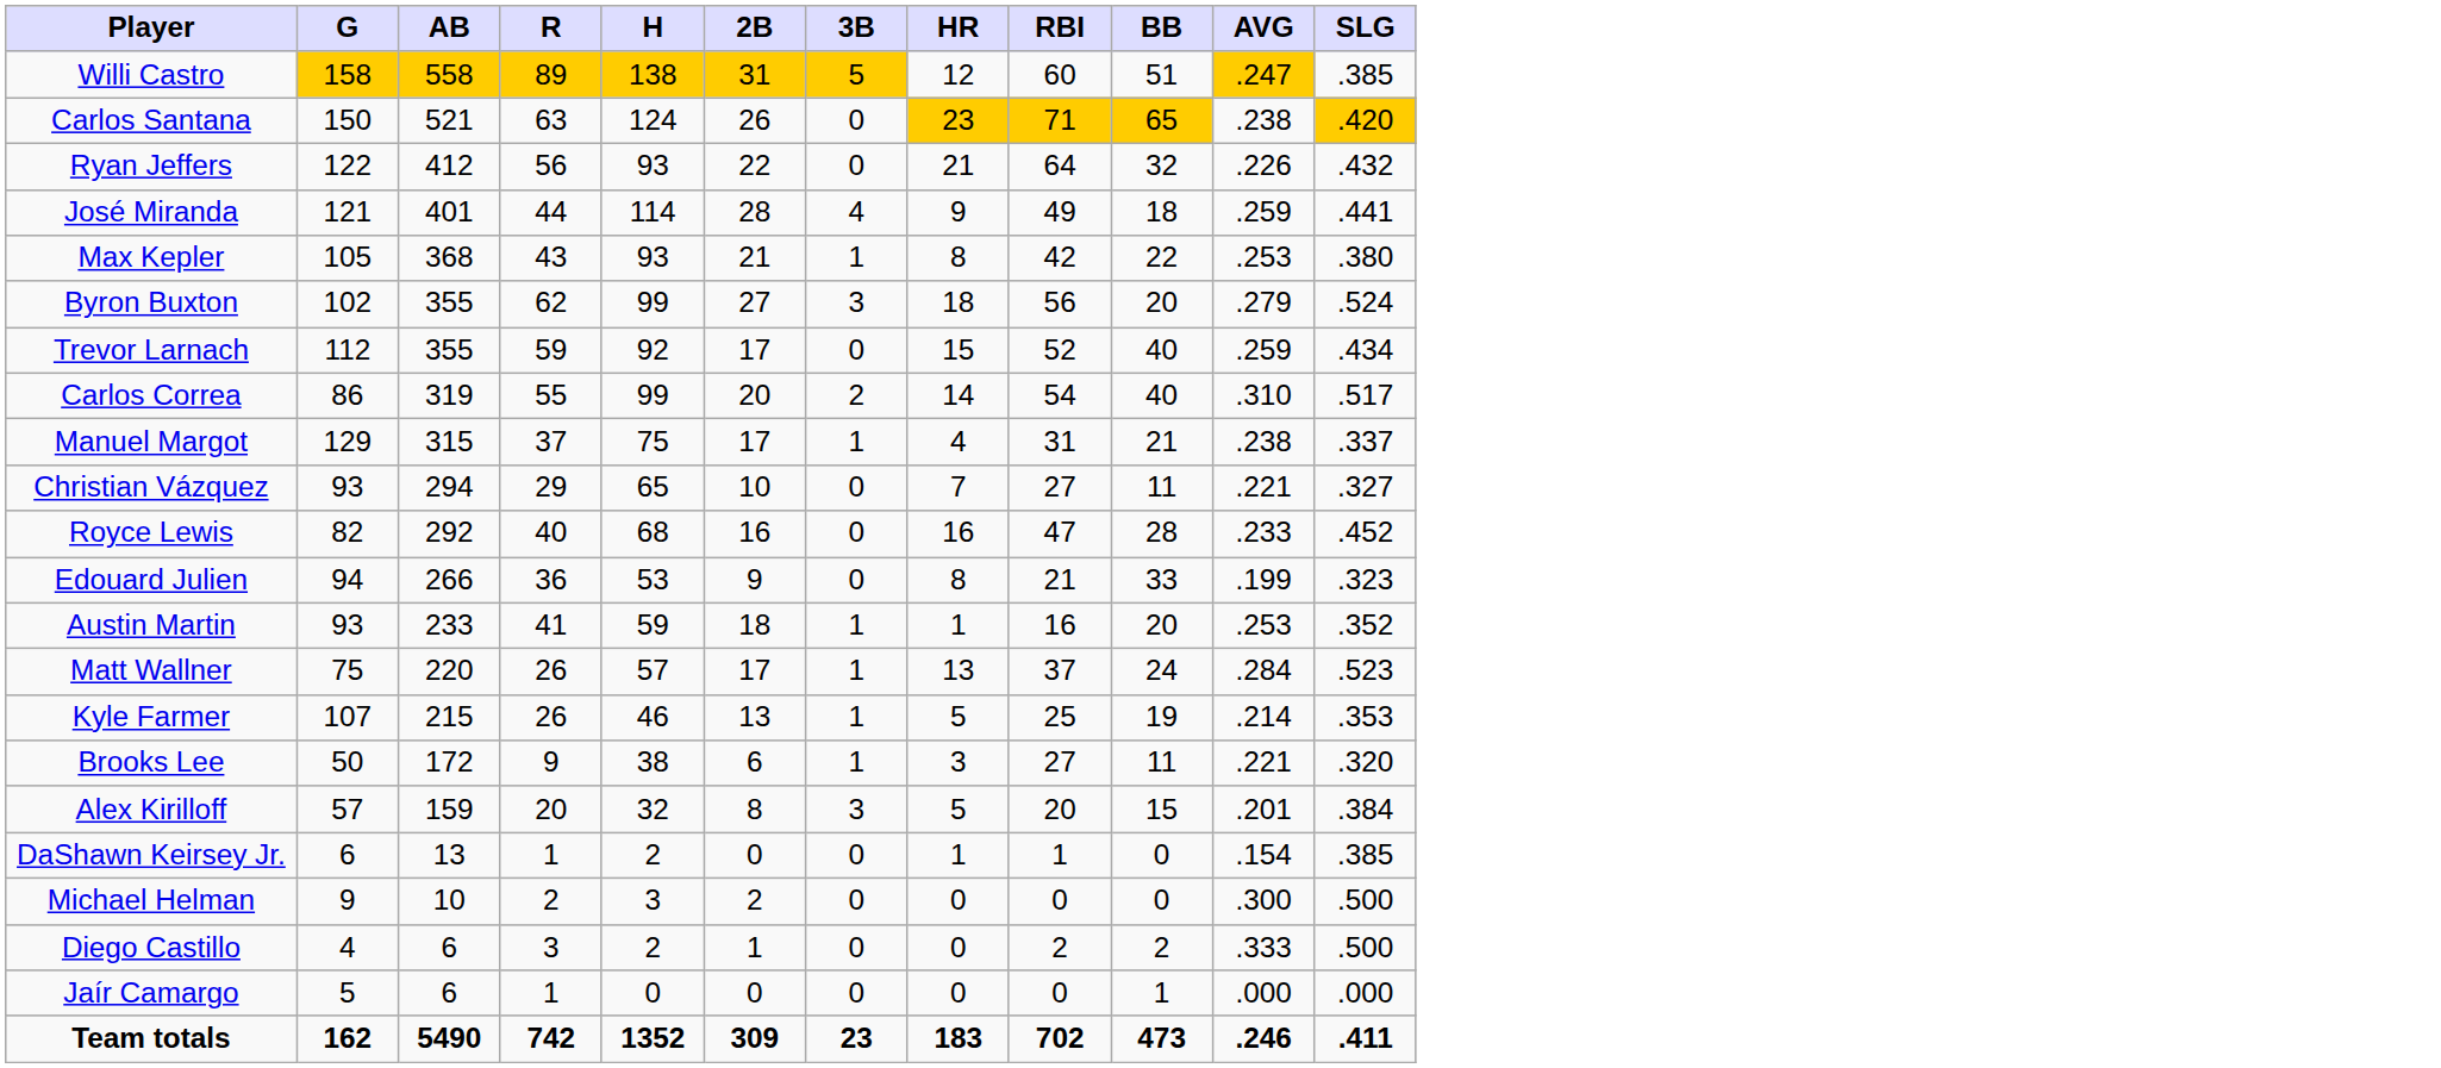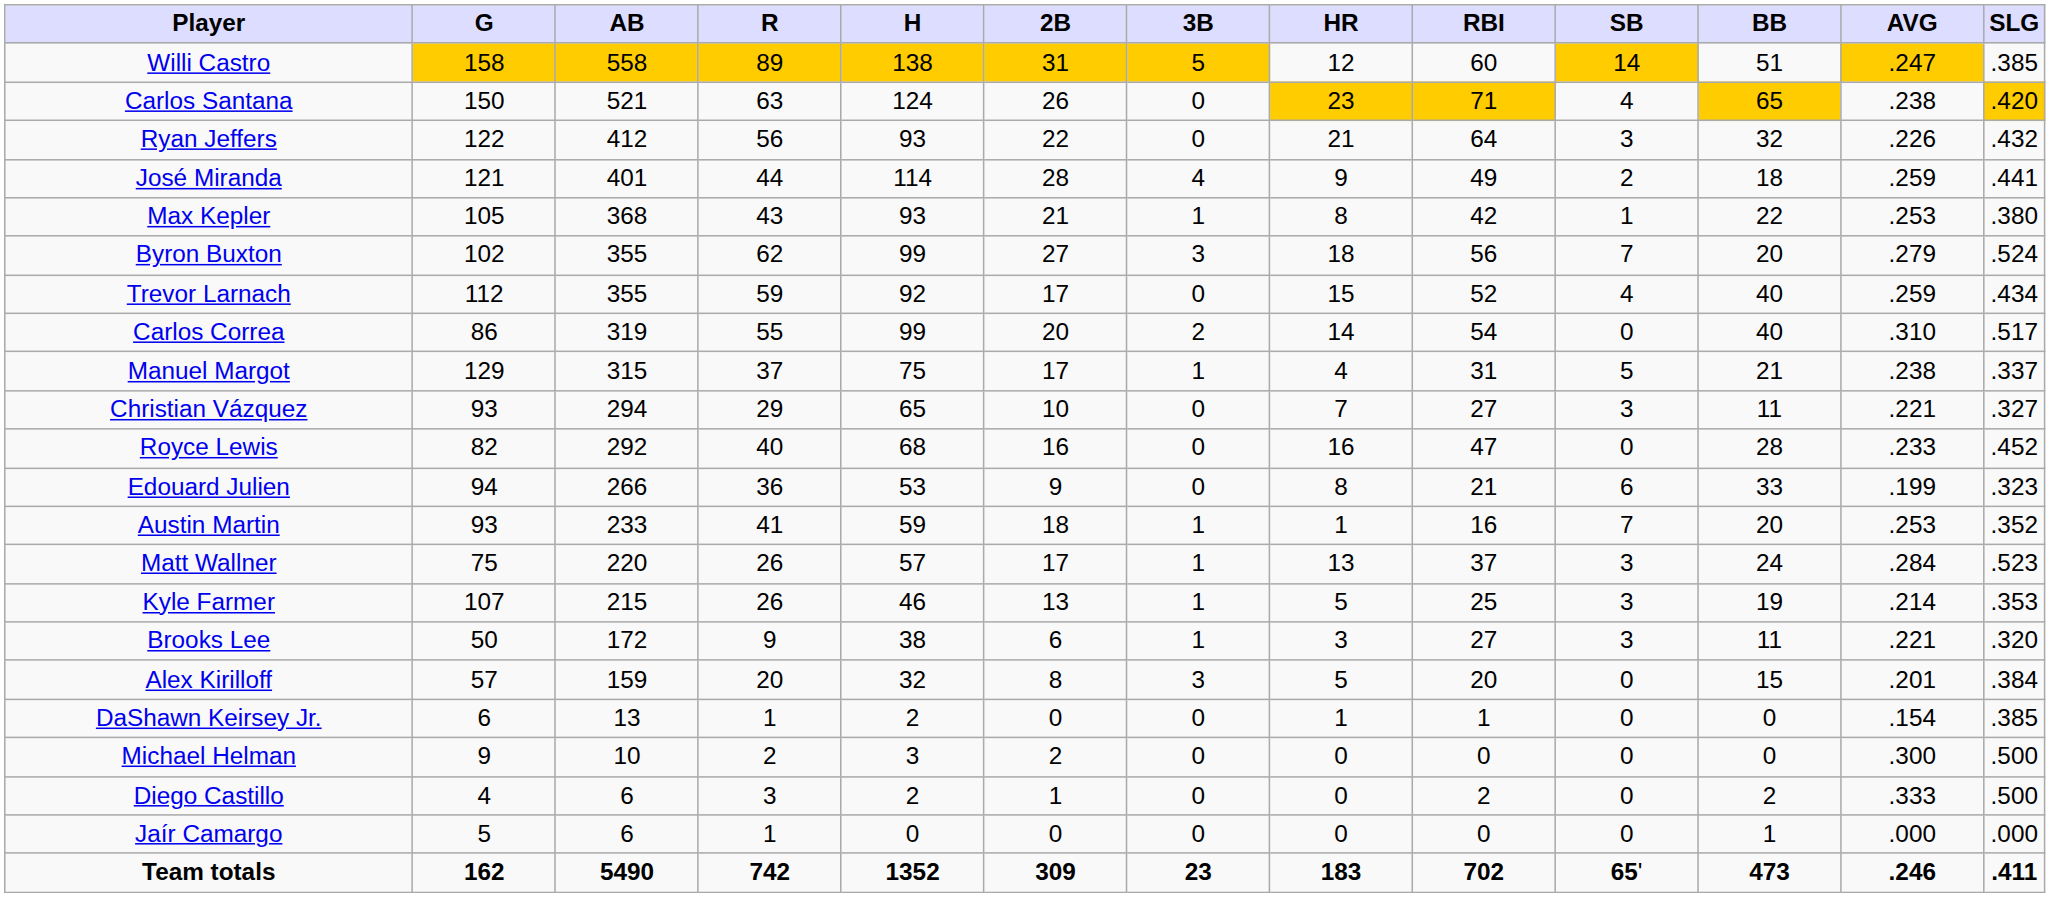+ column: SB | 14 | 4 | 3 | 2 | 1 | 7 | 4 | 0 | 5 | 3 | 0 | 6 | 7 | 3 | 3 | 3 | 0 | 0 | 0 | 0 | 0 | 65'
